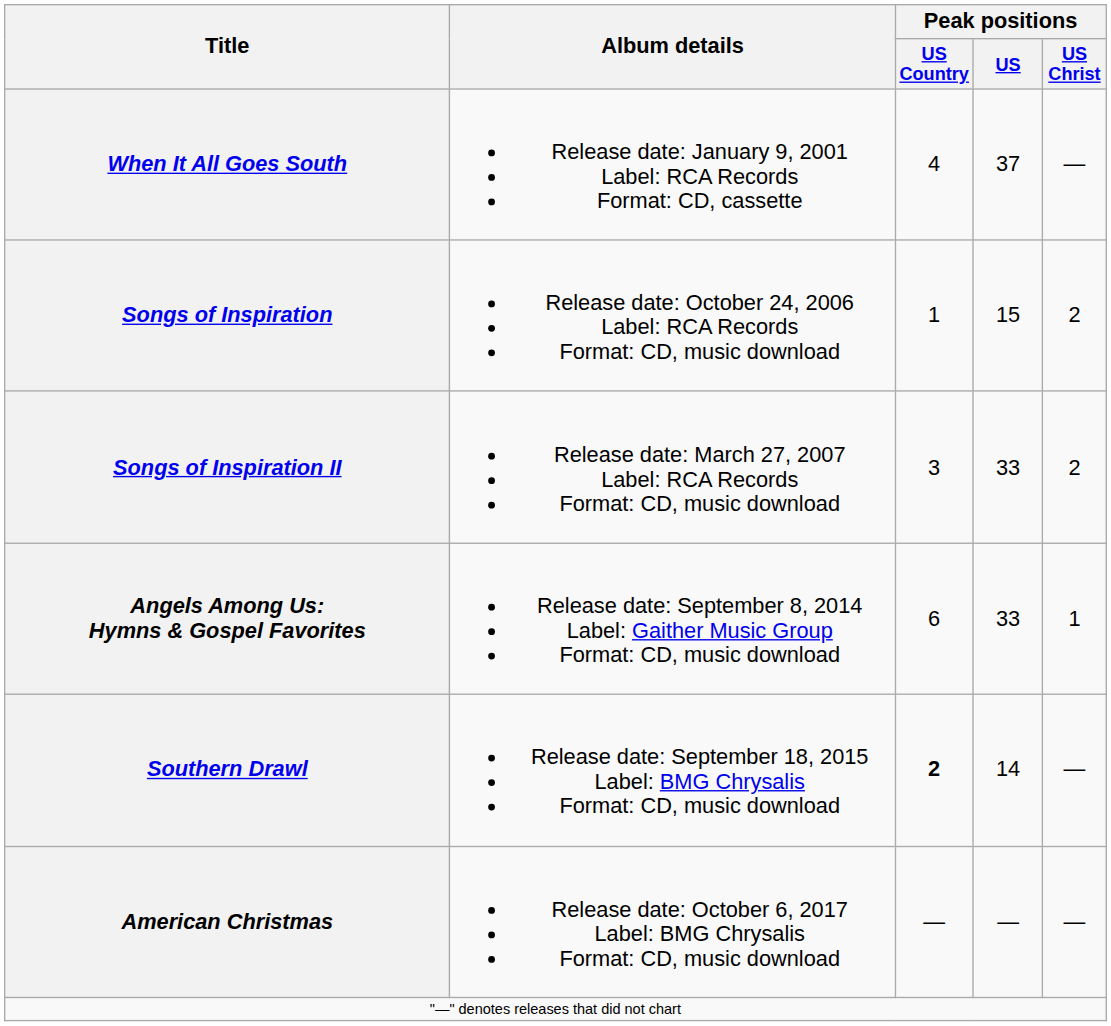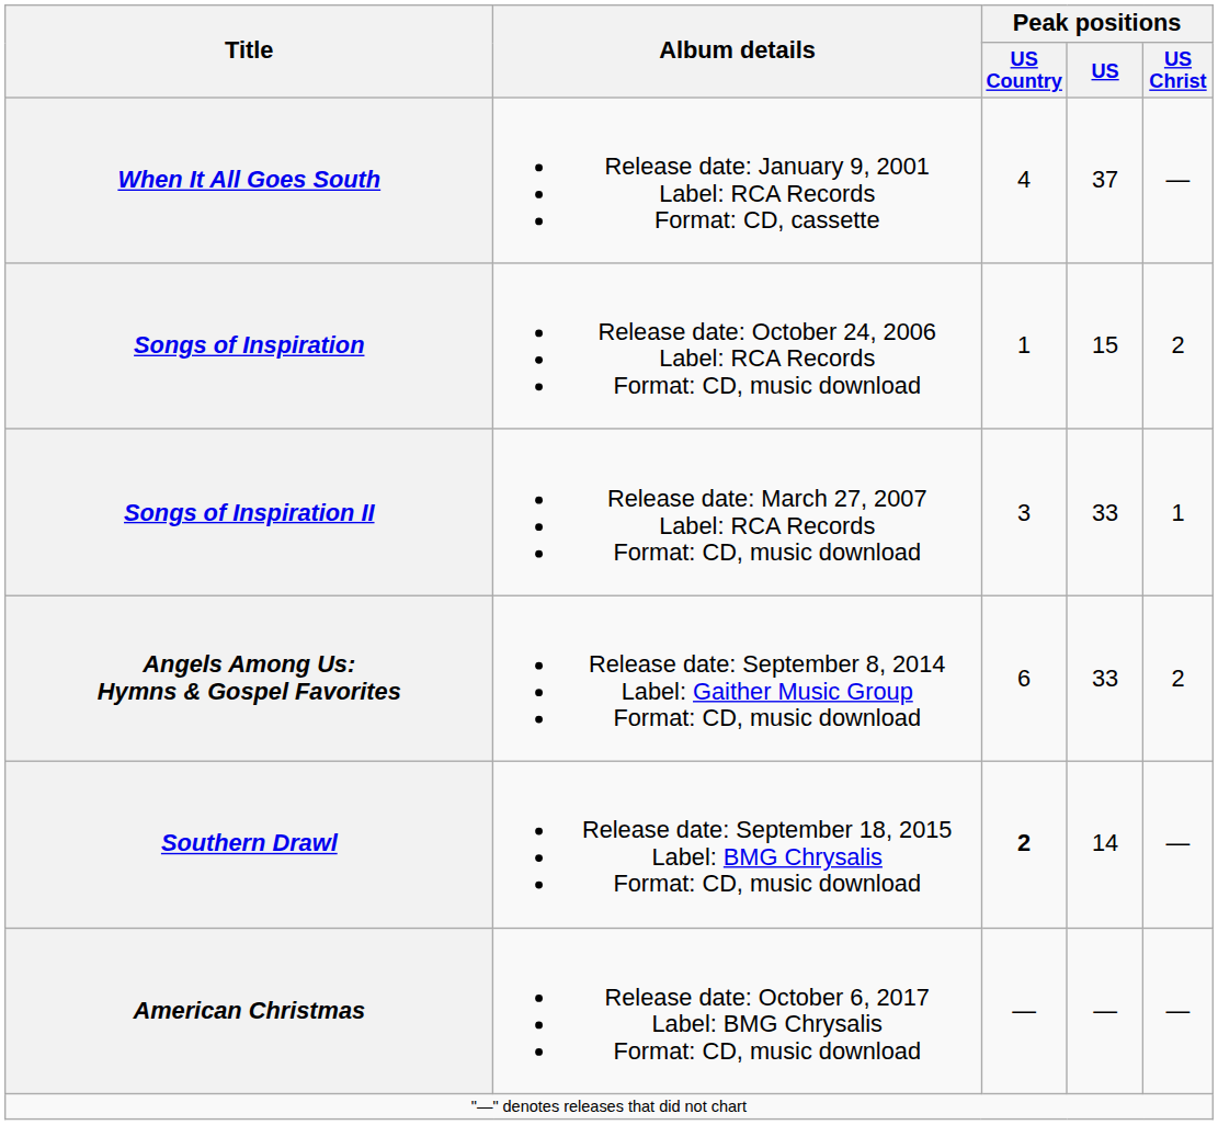Songs of Inspiration II | Peak positions / US Christ: 2 -> 1
Angels Among Us: Hymns & Gospel Favorites | Peak positions / US Christ: 1 -> 2
